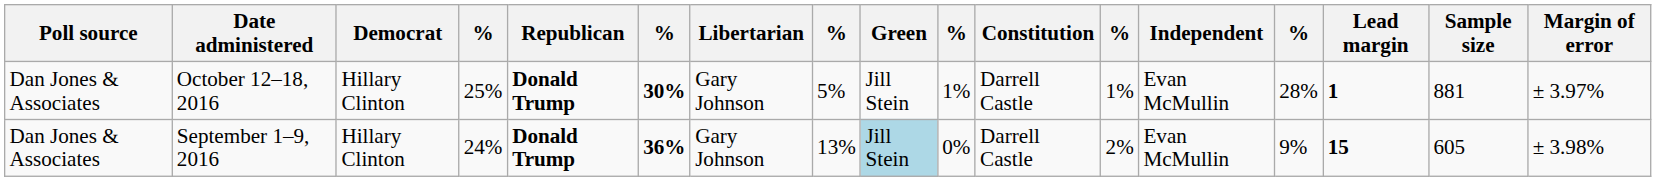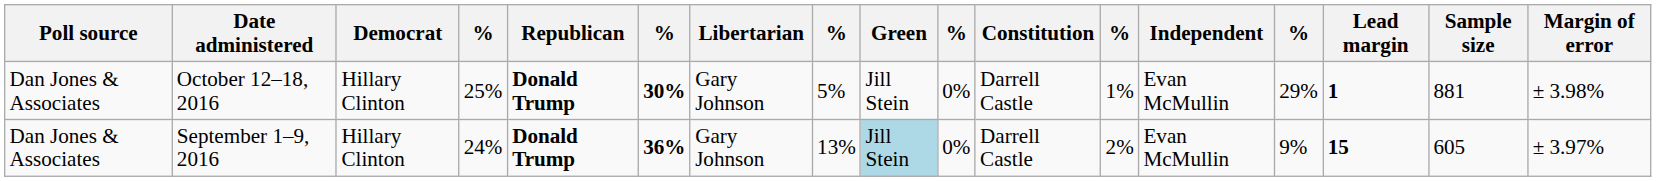October 12–18, 2016 | column 10: 1% -> 0%
October 12–18, 2016 | column 14: 28% -> 29%
October 12–18, 2016 | Margin of error: ± 3.97% -> ± 3.98%
September 1–9, 2016 | Margin of error: ± 3.98% -> ± 3.97%
